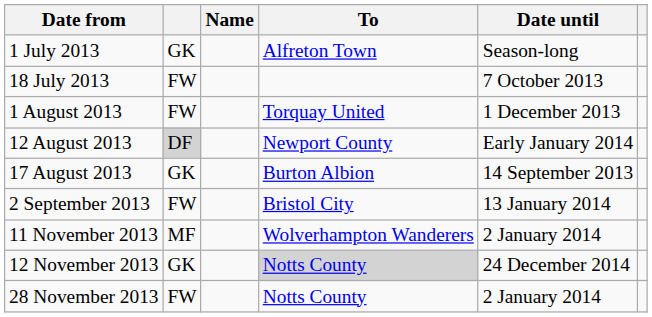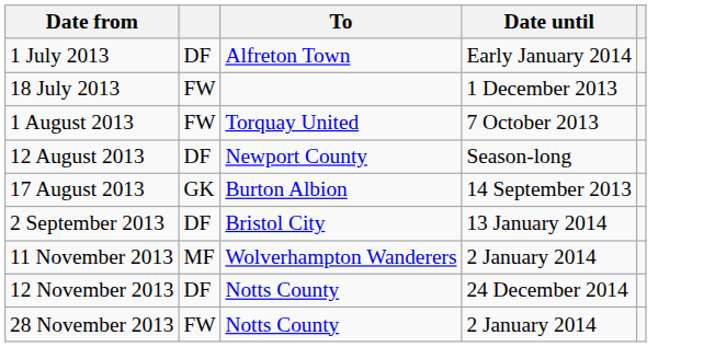- column: Name
1 July 2013 | column 2: GK -> DF
1 July 2013 | Date until: Season-long -> Early January 2014
18 July 2013 | Date until: 7 October 2013 -> 1 December 2013
1 August 2013 | Date until: 1 December 2013 -> 7 October 2013
12 August 2013 | column 2: lightgrey background -> no background
12 August 2013 | Date until: Early January 2014 -> Season-long
2 September 2013 | column 2: FW -> DF
12 November 2013 | column 2: GK -> DF
12 November 2013 | To: lightgrey background -> no background
